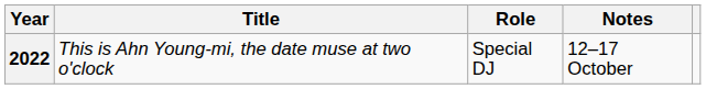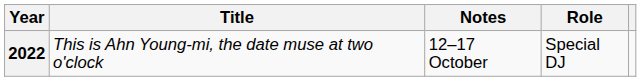columns swapped: Role <-> Notes
